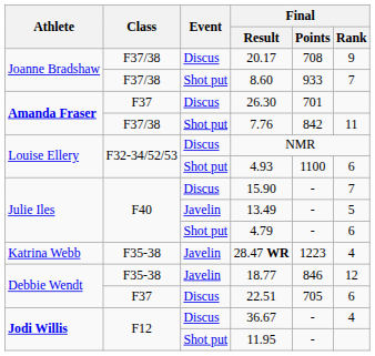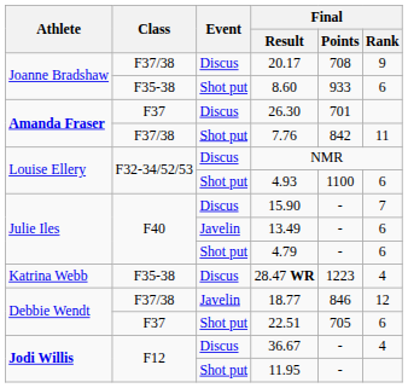8.60 | Class: F37/38 -> F35-38
8.60 | Final / Rank: 7 -> 6
13.49 | Final / Rank: 5 -> 6
28.47 WR | Event: Javelin -> Discus
18.77 | Class: F35-38 -> F37/38
22.51 | Event: Discus -> Shot put
